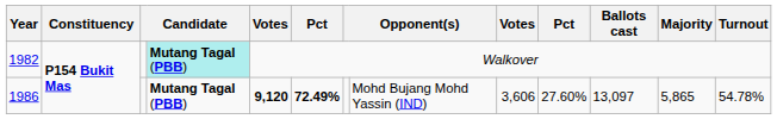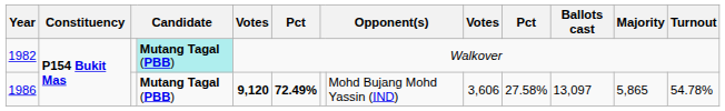1986 | column 10: 27.60% -> 27.58%
